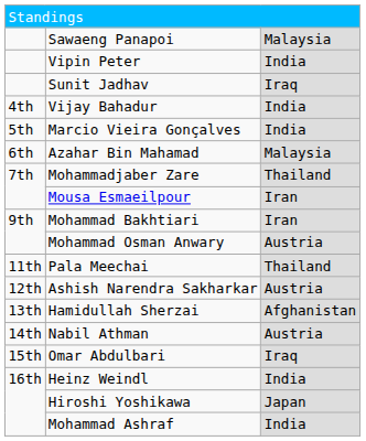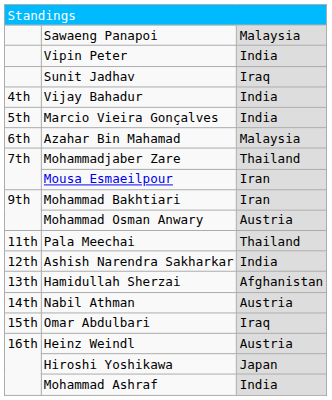Ashish Narendra Sakharkar | column 3: Austria -> India
Heinz Weindl | column 3: India -> Austria
